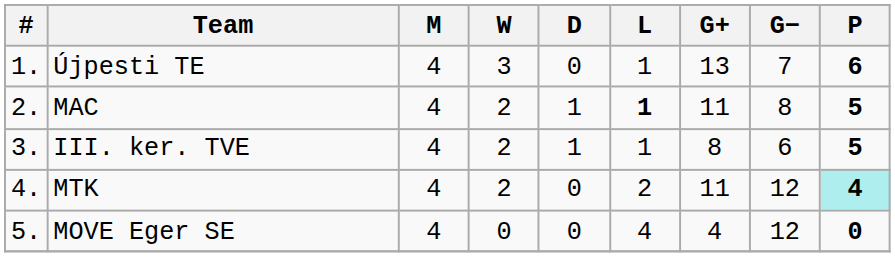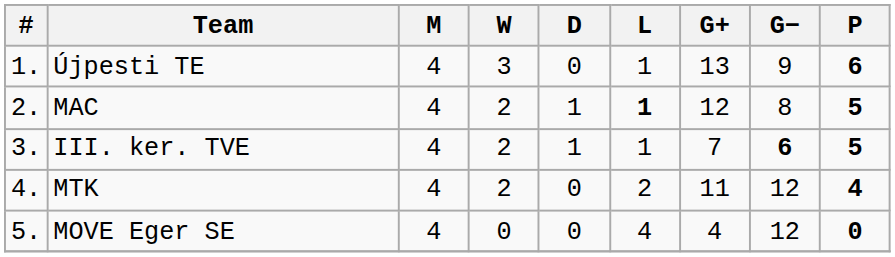Újpesti TE | G−: 7 -> 9
MAC | G+: 11 -> 12
III. ker. TVE | G+: 8 -> 7
III. ker. TVE | G−: normal -> bold
MTK | P: paleturquoise background -> no background
